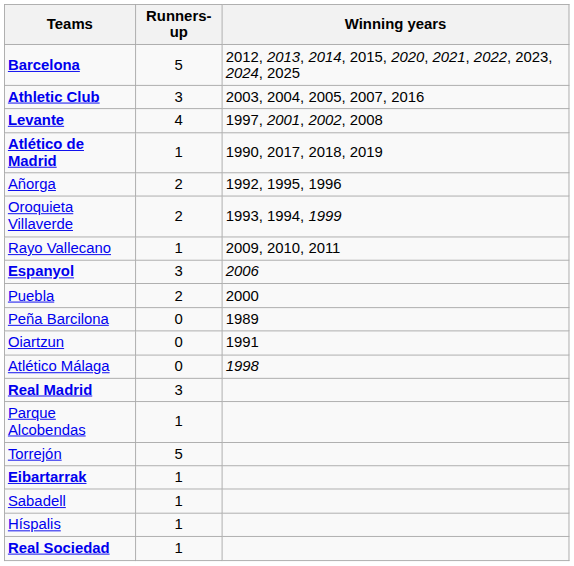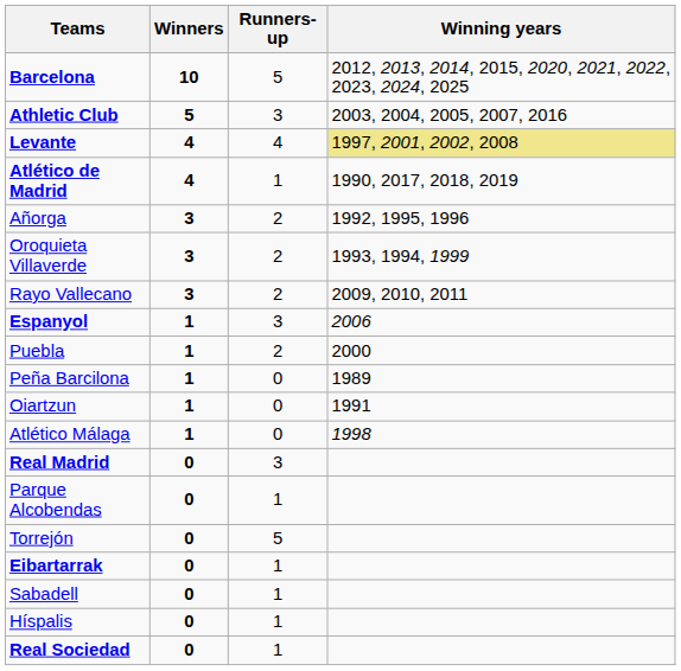+ column: Winners | 10 | 5 | 4 | 4 | 3 | 3 | 3 | 1 | 1 | 1 | 1 | 1 | 0 | 0 | 0 | 0 | 0 | 0 | 0
Levante | Winning years: no background -> khaki background
Rayo Vallecano | Runners-up: 1 -> 2
